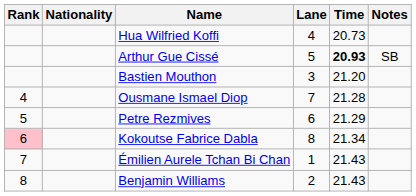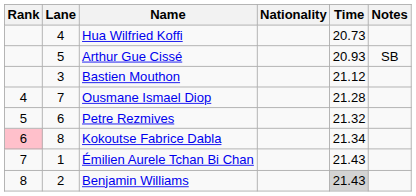columns swapped: Lane <-> Nationality
Arthur Gue Cissé | Time: bold -> normal
Bastien Mouthon | Time: 21.20 -> 21.12
Petre Rezmives | Time: 21.29 -> 21.32
Benjamin Williams | Time: no background -> lightgrey background
